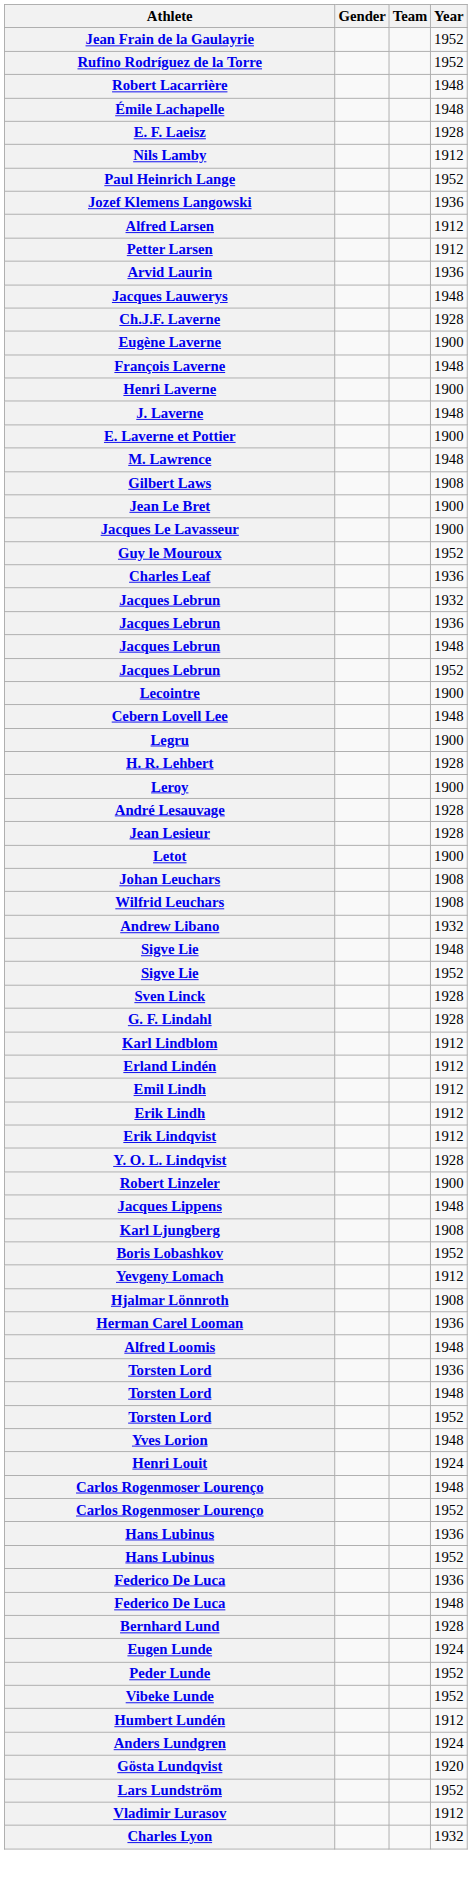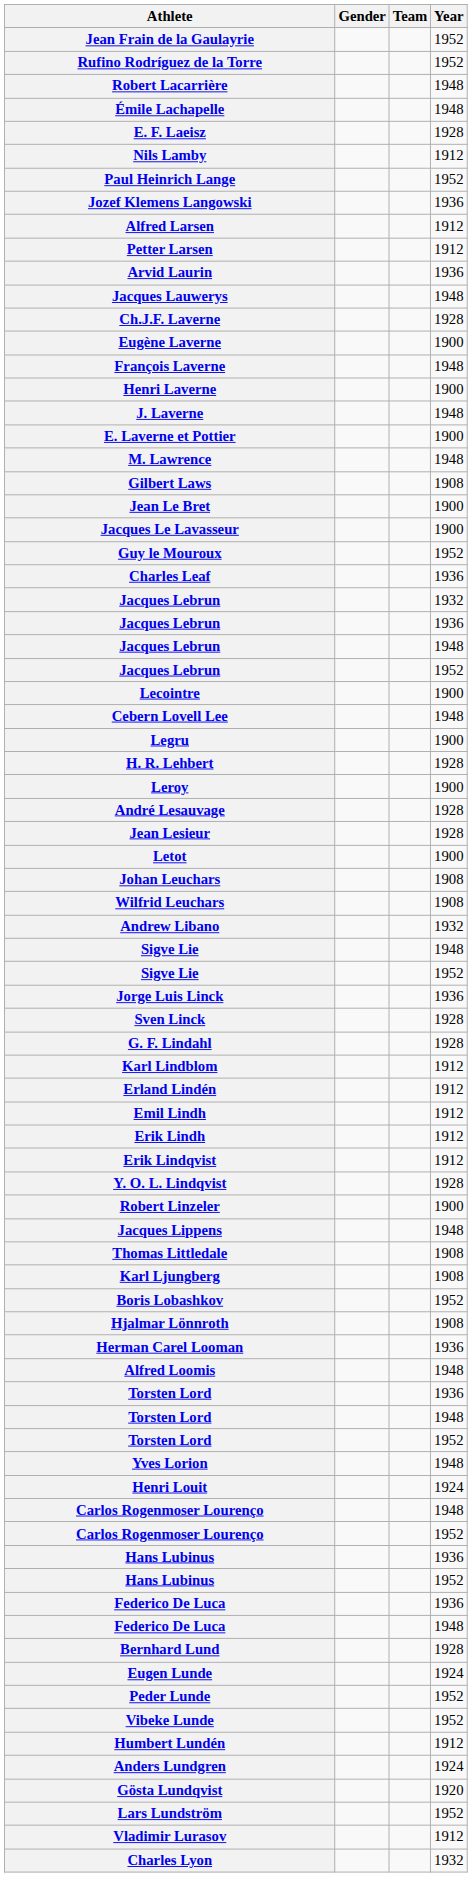+ row: Jorge Luis Linck | 1936
+ row: Thomas Littledale | 1908
- row: Yevgeny Lomach | 1912
